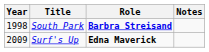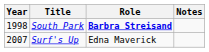Surf's Up | Year: 2009 -> 2007
Surf's Up | Role: bold -> normal
